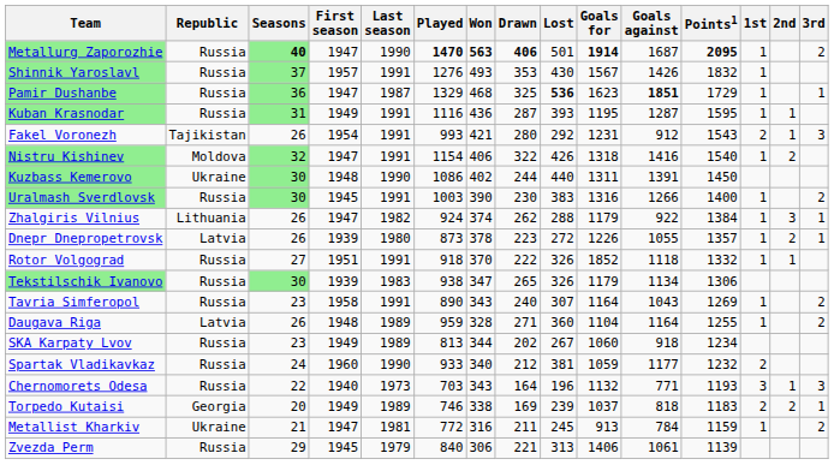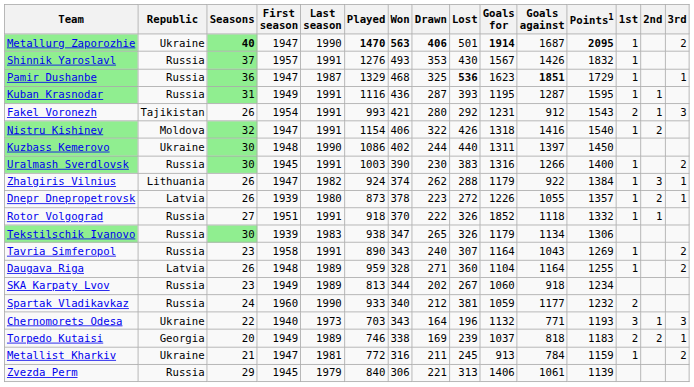Metallurg Zaporozhie | Republic: Russia -> Ukraine
Kuzbass Kemerovo | Goals against: 1391 -> 1397
Chernomorets Odesa | Republic: Russia -> Ukraine
